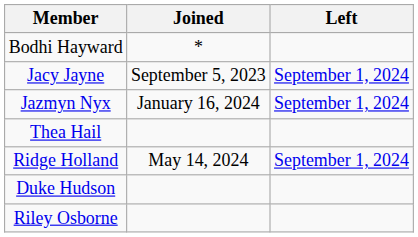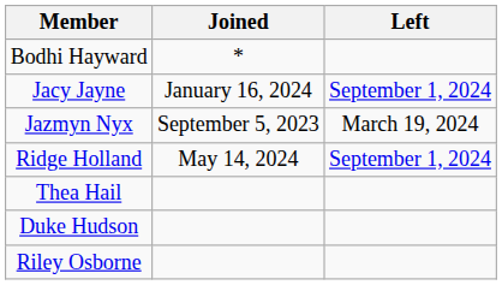Jacy Jayne | Joined: September 5, 2023 -> January 16, 2024
Jazmyn Nyx | Joined: January 16, 2024 -> September 5, 2023
Jazmyn Nyx | Left: September 1, 2024 -> March 19, 2024
rows swapped: Ridge Holland <-> Thea Hail
